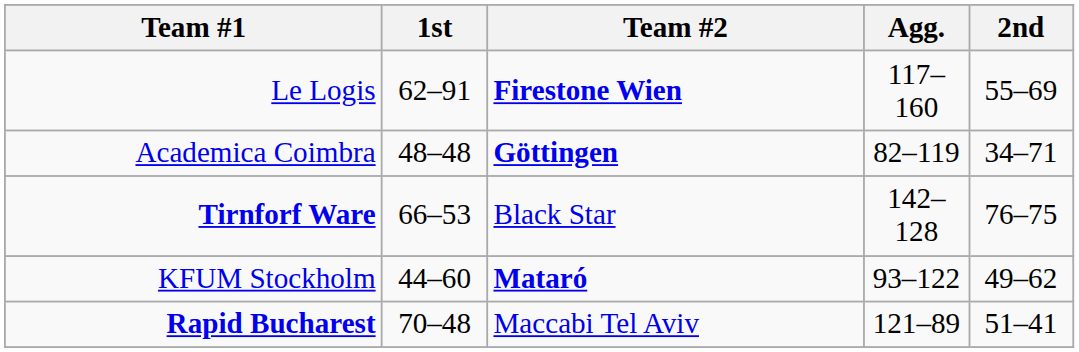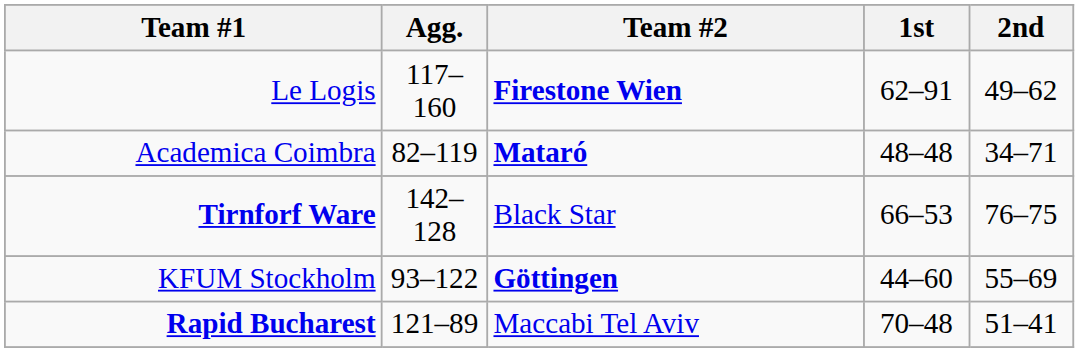columns swapped: Agg. <-> 1st
Le Logis | 2nd: 55–69 -> 49–62
Academica Coimbra | Team #2: Göttingen -> Mataró
KFUM Stockholm | Team #2: Mataró -> Göttingen
KFUM Stockholm | 2nd: 49–62 -> 55–69
